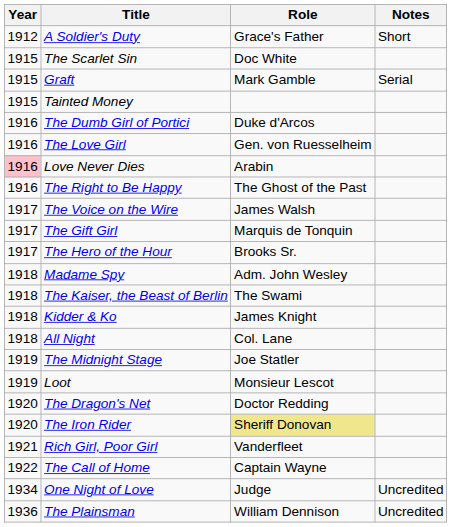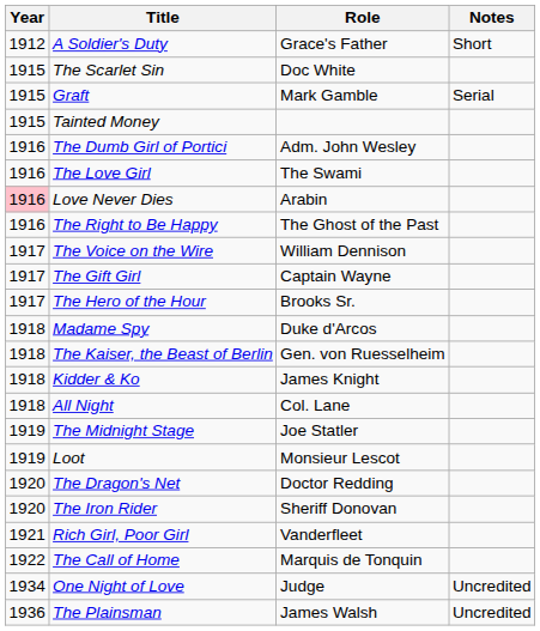The Dumb Girl of Portici | Role: Duke d'Arcos -> Adm. John Wesley
The Love Girl | Role: Gen. von Ruesselheim -> The Swami
The Voice on the Wire | Role: James Walsh -> William Dennison
The Gift Girl | Role: Marquis de Tonquin -> Captain Wayne
Madame Spy | Role: Adm. John Wesley -> Duke d'Arcos
The Kaiser, the Beast of Berlin | Role: The Swami -> Gen. von Ruesselheim
The Iron Rider | Role: khaki background -> no background
The Call of Home | Role: Captain Wayne -> Marquis de Tonquin
The Plainsman | Role: William Dennison -> James Walsh
